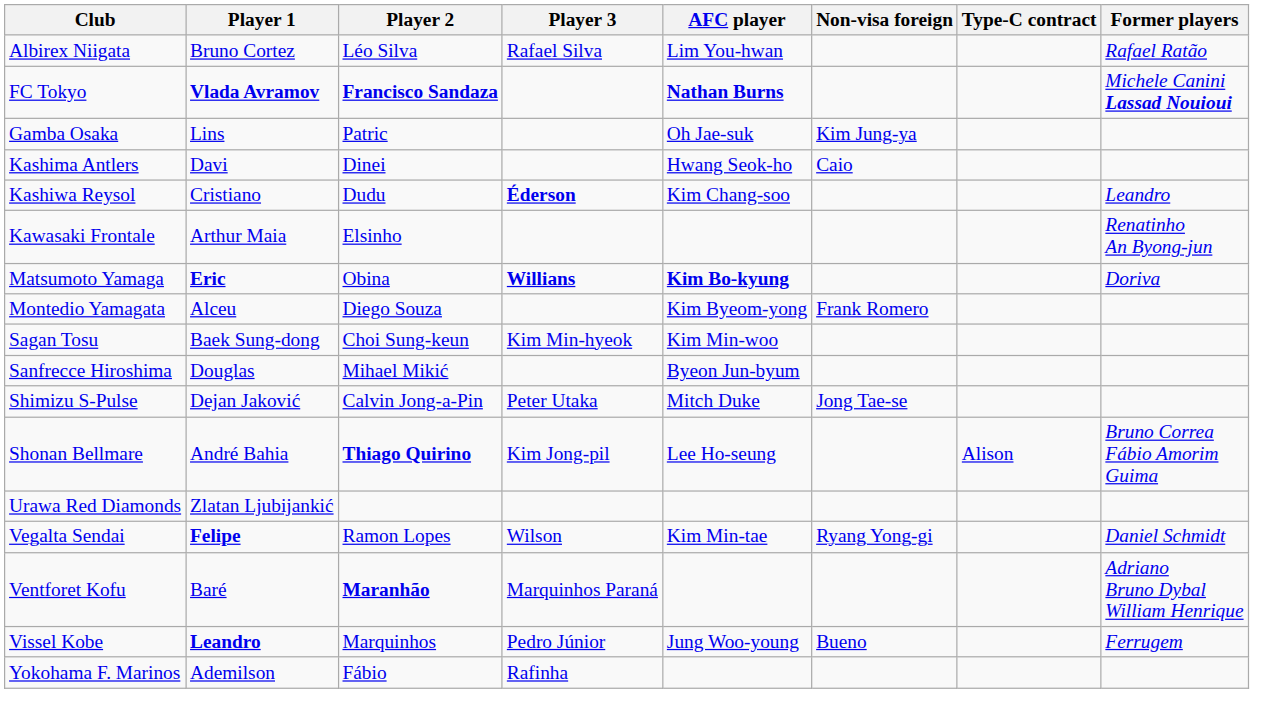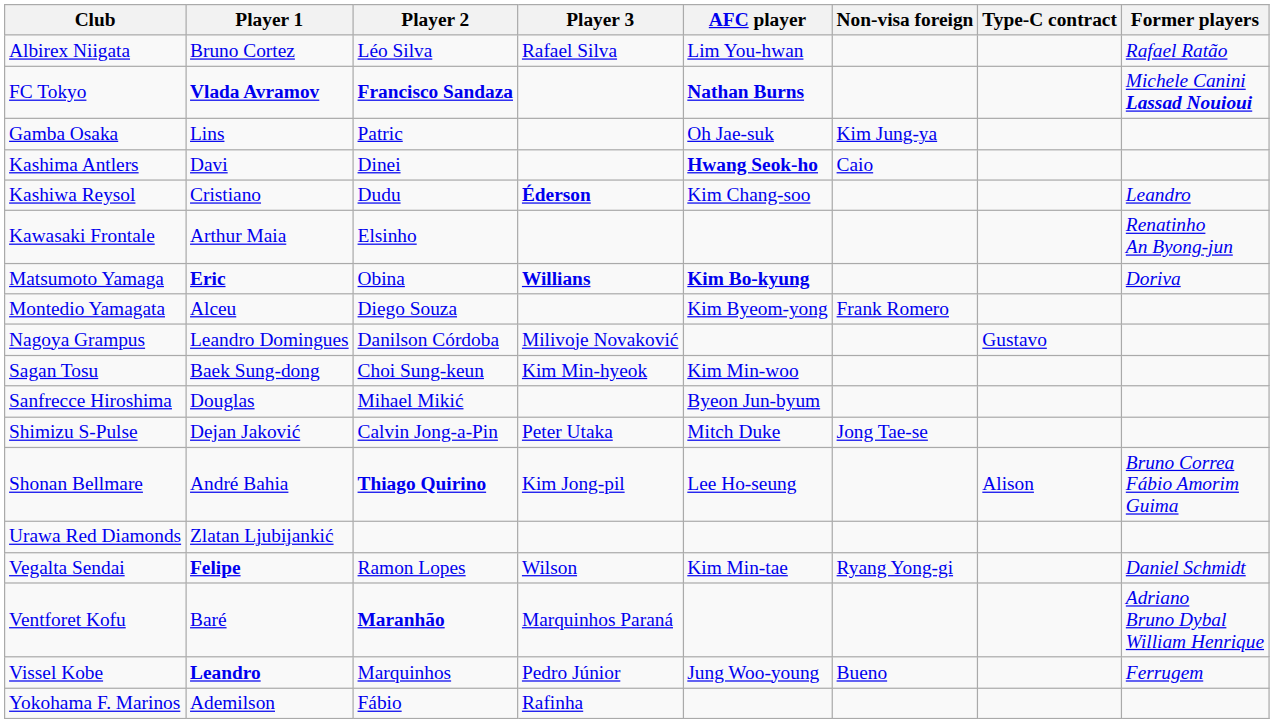Kashima Antlers | AFC player: normal -> bold
+ row: Nagoya Grampus | Leandro Domingues | Danilson Córdoba | Milivoje Novaković | Gustavo
